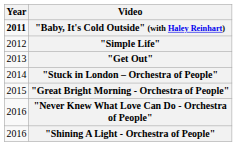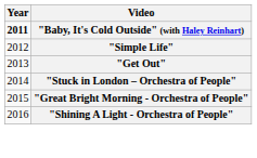- row: 2016 | "Never Knew What Love Can Do - Orchestra of People"
